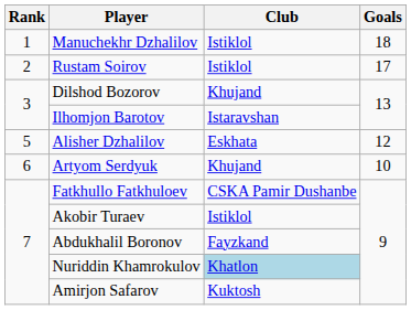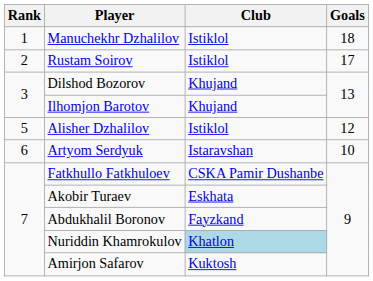Ilhomjon Barotov | Club: Istaravshan -> Khujand
Alisher Dzhalilov | Club: Eskhata -> Istiklol
Artyom Serdyuk | Club: Khujand -> Istaravshan
Akobir Turaev | Club: Istiklol -> Eskhata
